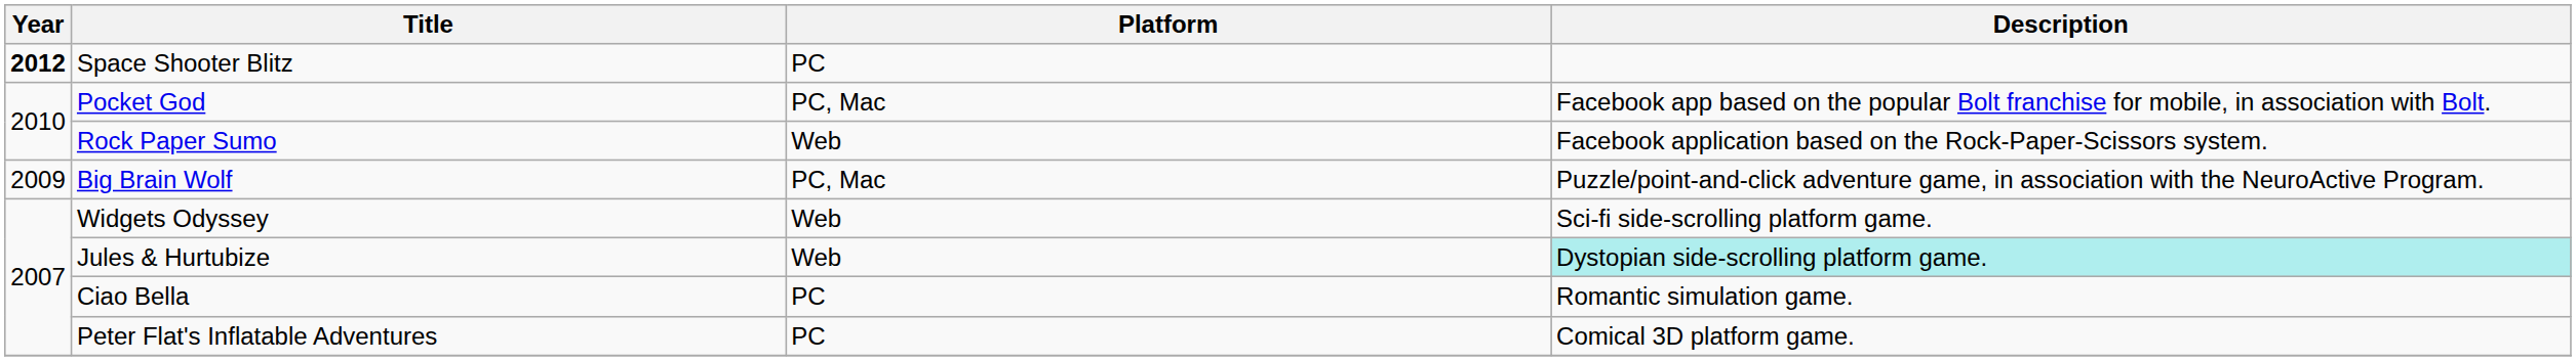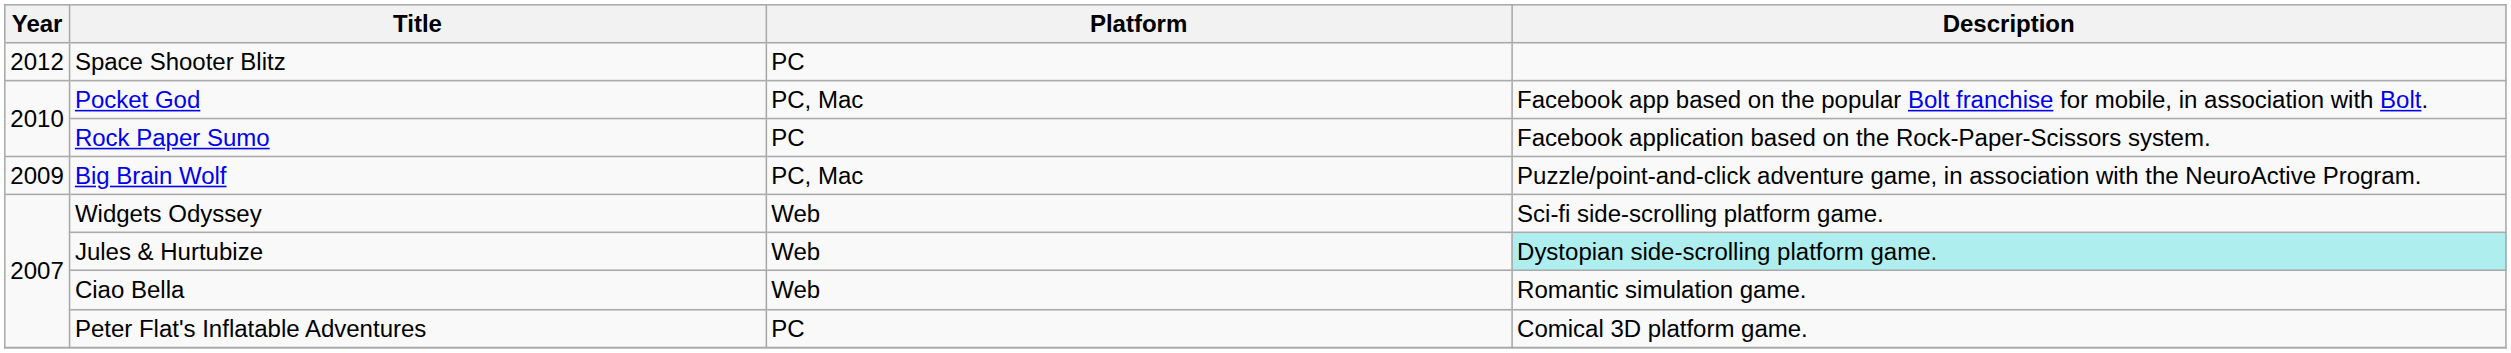Space Shooter Blitz | Year: bold -> normal
Rock Paper Sumo | Platform: Web -> PC
Ciao Bella | Platform: PC -> Web
